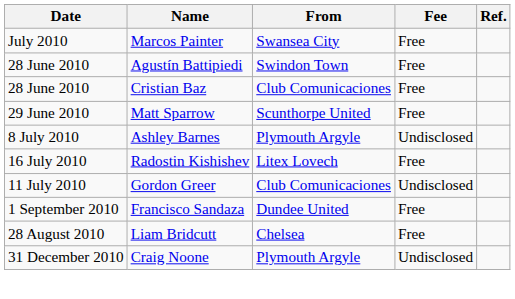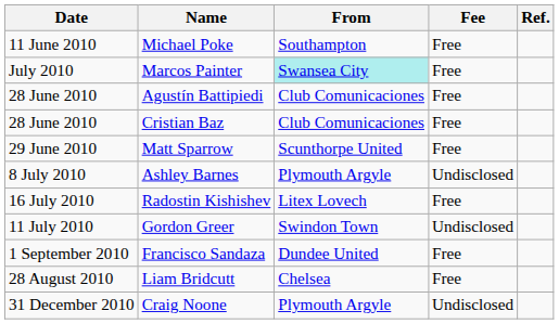+ row: 11 June 2010 | Michael Poke | Southampton | Free
Marcos Painter | From: no background -> paleturquoise background
Agustín Battipiedi | From: Swindon Town -> Club Comunicaciones
Gordon Greer | From: Club Comunicaciones -> Swindon Town
